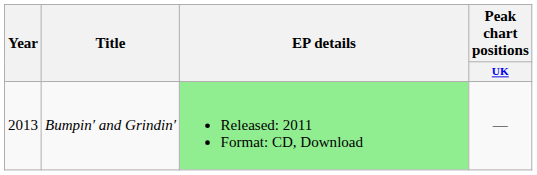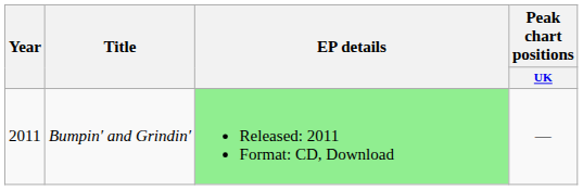Bumpin′ and Grindin′ | Year: 2013 -> 2011
